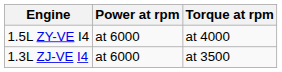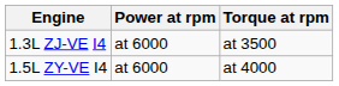rows swapped: 1.3L ZJ-VE I4 <-> 1.5L ZY-VE I4
